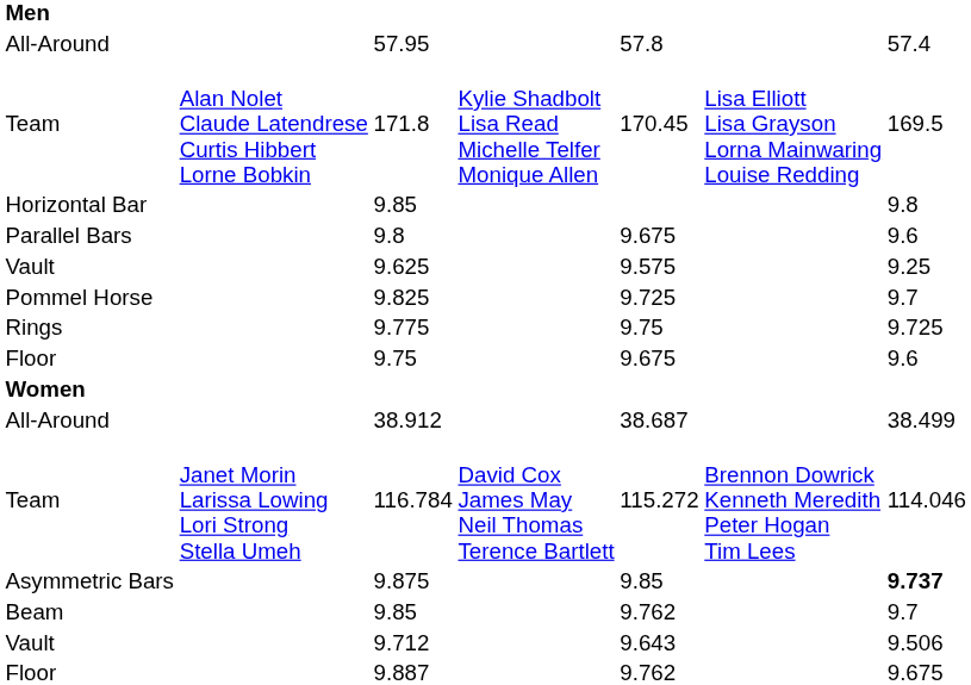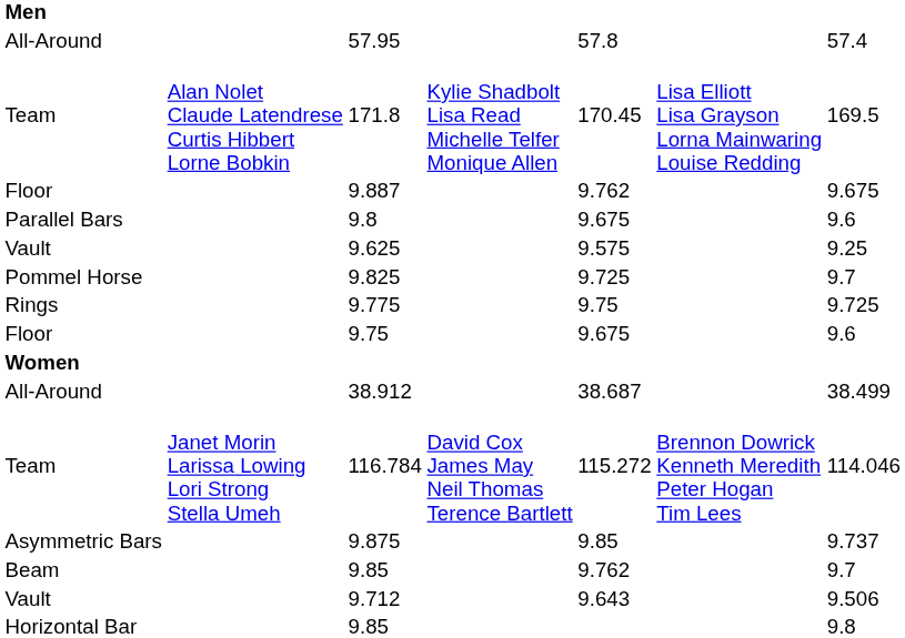rows swapped: Horizontal Bar / 9.85 <-> 9.887
9.875 | column 7: bold -> normal
